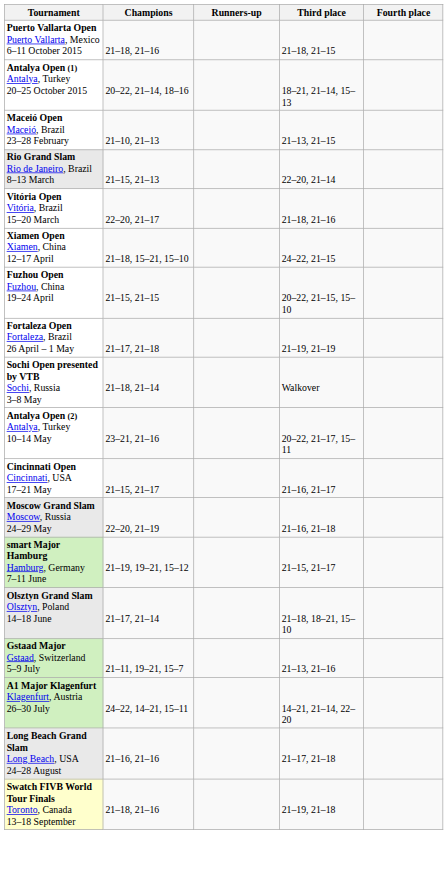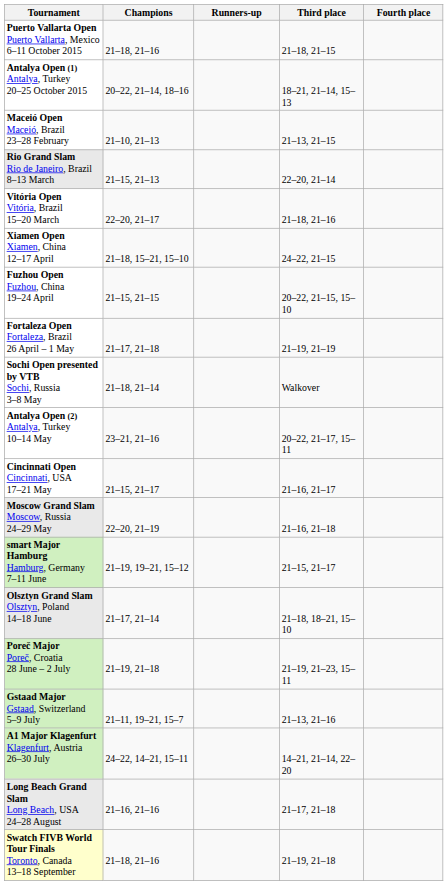+ row: Poreč Major Poreč, Croatia 28 June – 2 July | 21–19, 21–18 | 21–19, 21–23, 15–11
